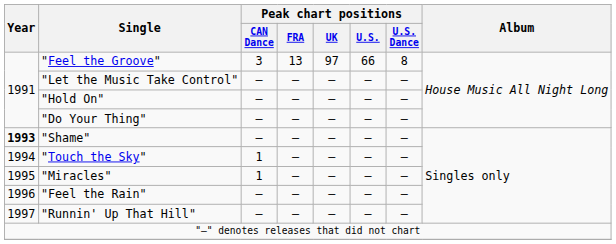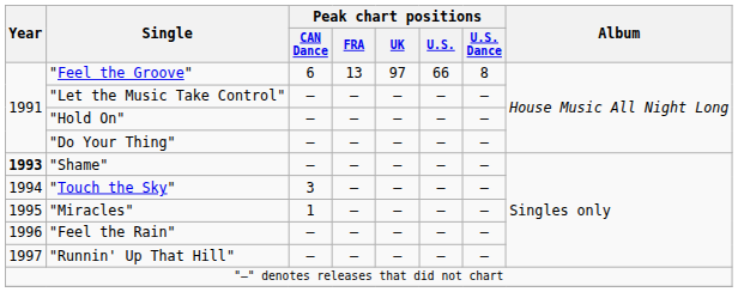"Feel the Groove" | Peak chart positions / CAN Dance: 3 -> 6
"Touch the Sky" | Peak chart positions / CAN Dance: 1 -> 3
